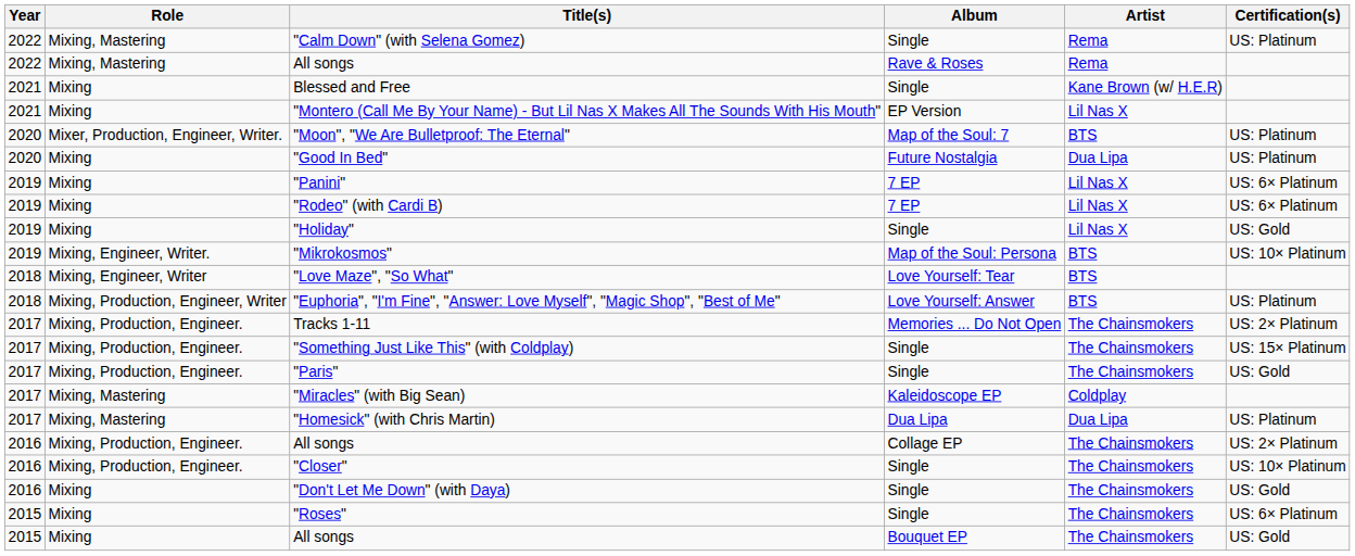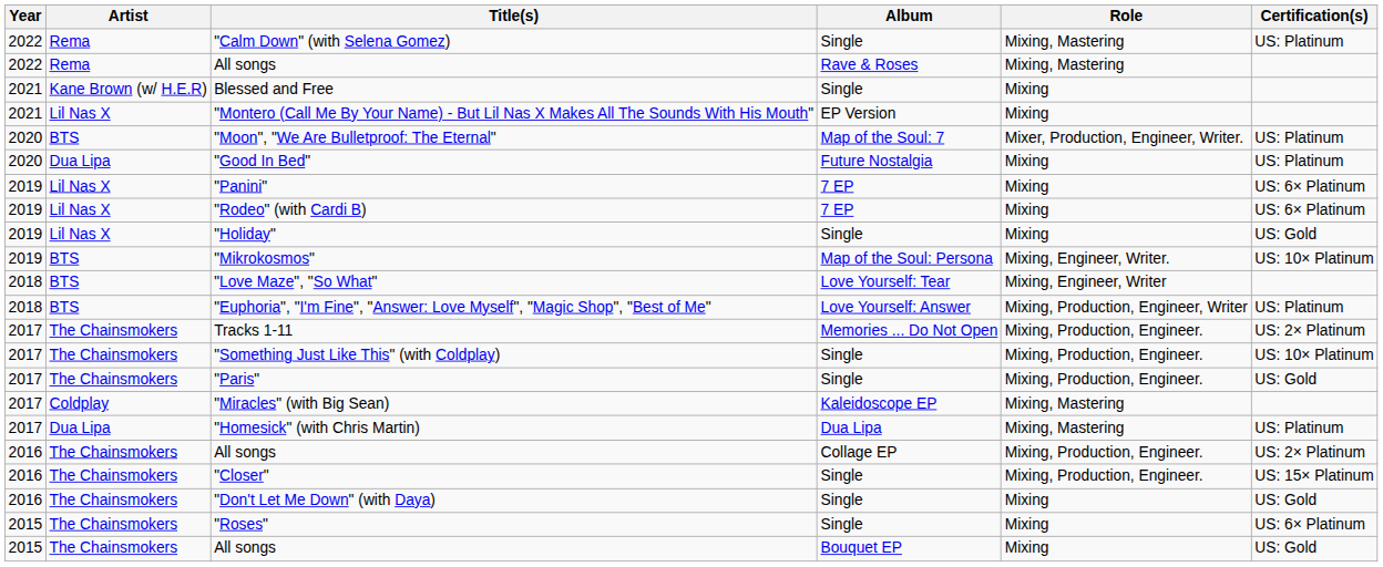columns swapped: Artist <-> Role
"Something Just Like This" (with Coldplay) | Certification(s): US: 15× Platinum -> US: 10× Platinum
"Closer" | Certification(s): US: 10× Platinum -> US: 15× Platinum
